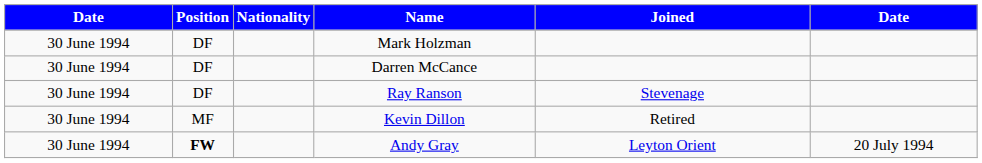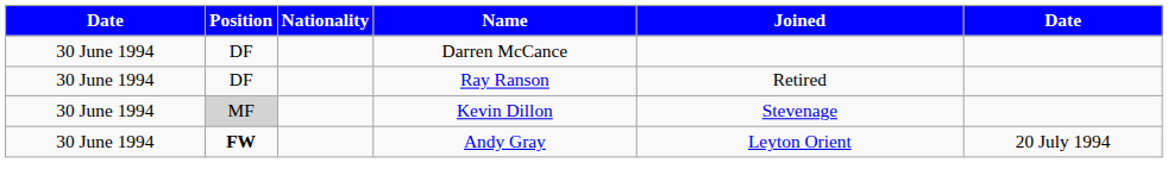- row: 30 June 1994 | DF | Mark Holzman
Ray Ranson | Joined: Stevenage -> Retired
Kevin Dillon | Position: no background -> lightgrey background
Kevin Dillon | Joined: Retired -> Stevenage
